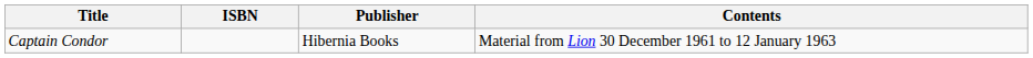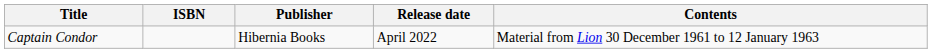+ column: Release date | April 2022
